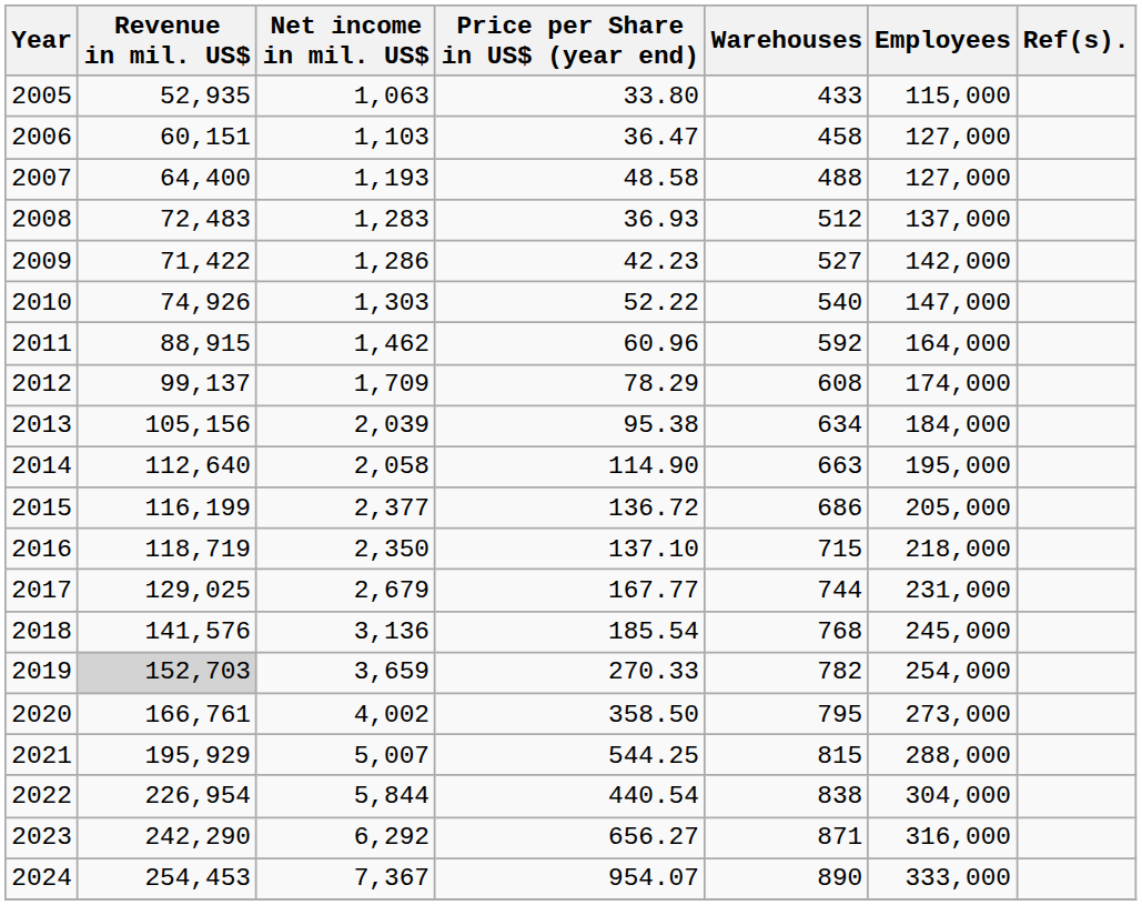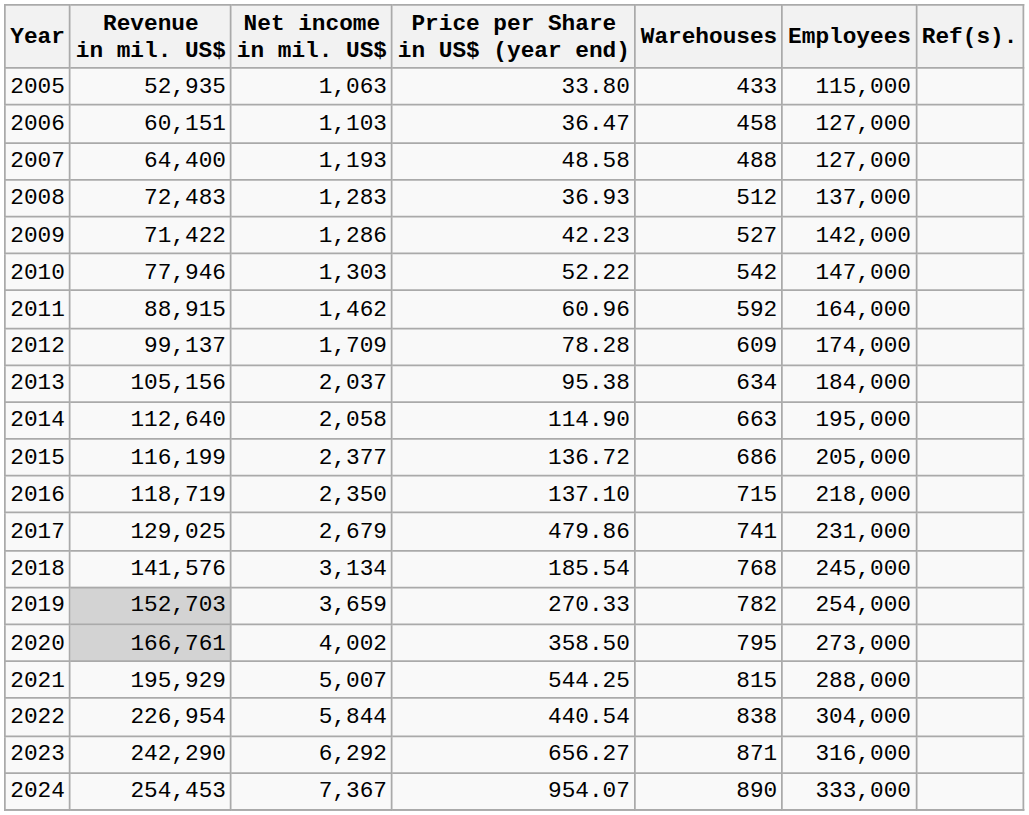2010 | Revenue in mil. US$: 74,926 -> 77,946
2010 | Warehouses: 540 -> 542
2012 | Price per Share in US$ (year end): 78.29 -> 78.28
2012 | Warehouses: 608 -> 609
2013 | Net income in mil. US$: 2,039 -> 2,037
2017 | Price per Share in US$ (year end): 167.77 -> 479.86
2017 | Warehouses: 744 -> 741
2018 | Net income in mil. US$: 3,136 -> 3,134
2020 | Revenue in mil. US$: no background -> lightgrey background
